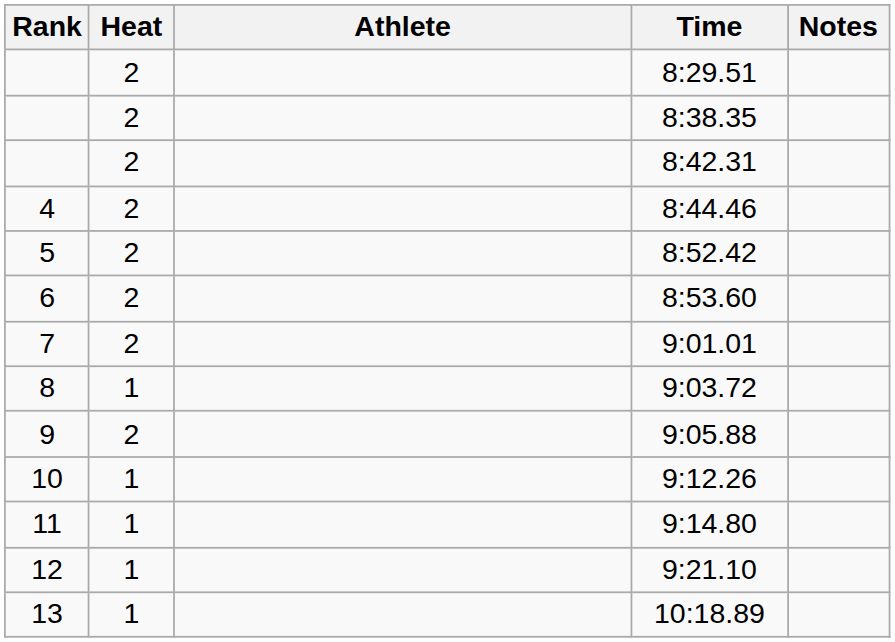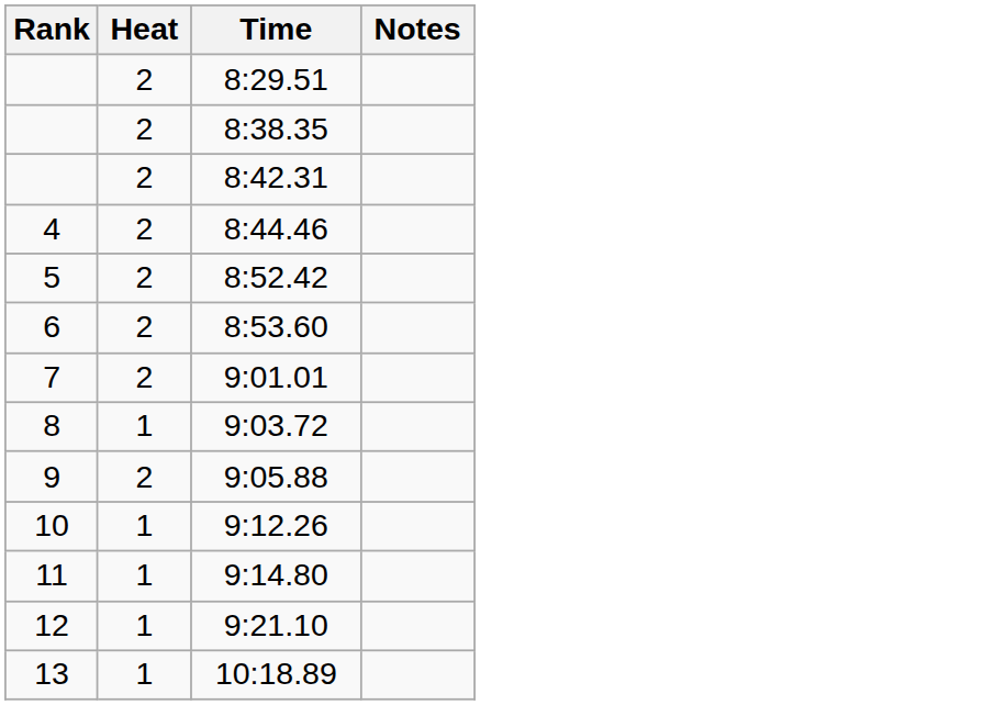- column: Athlete
